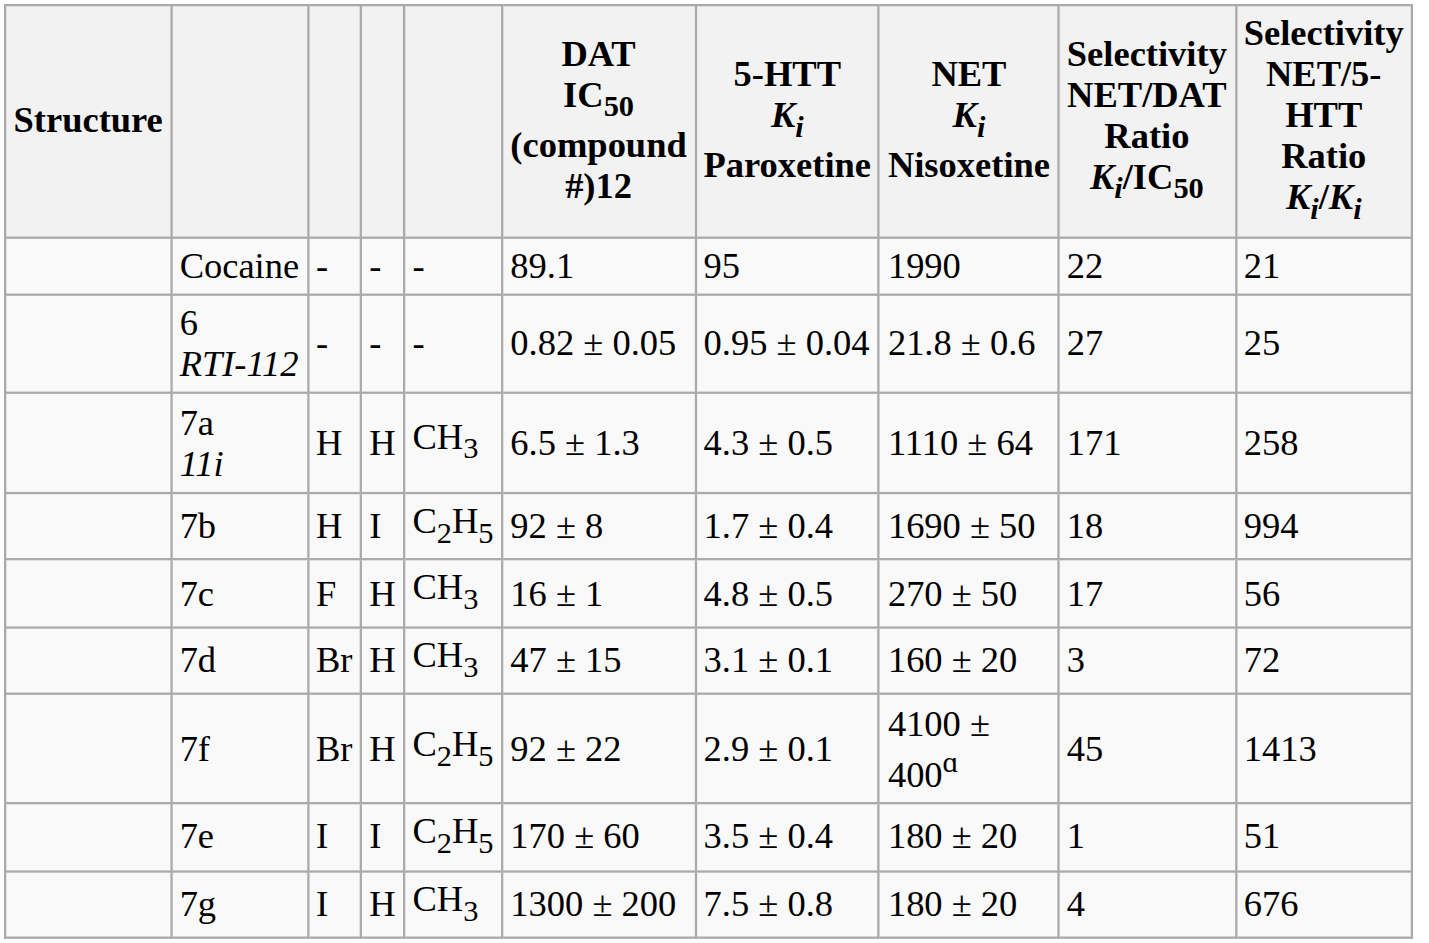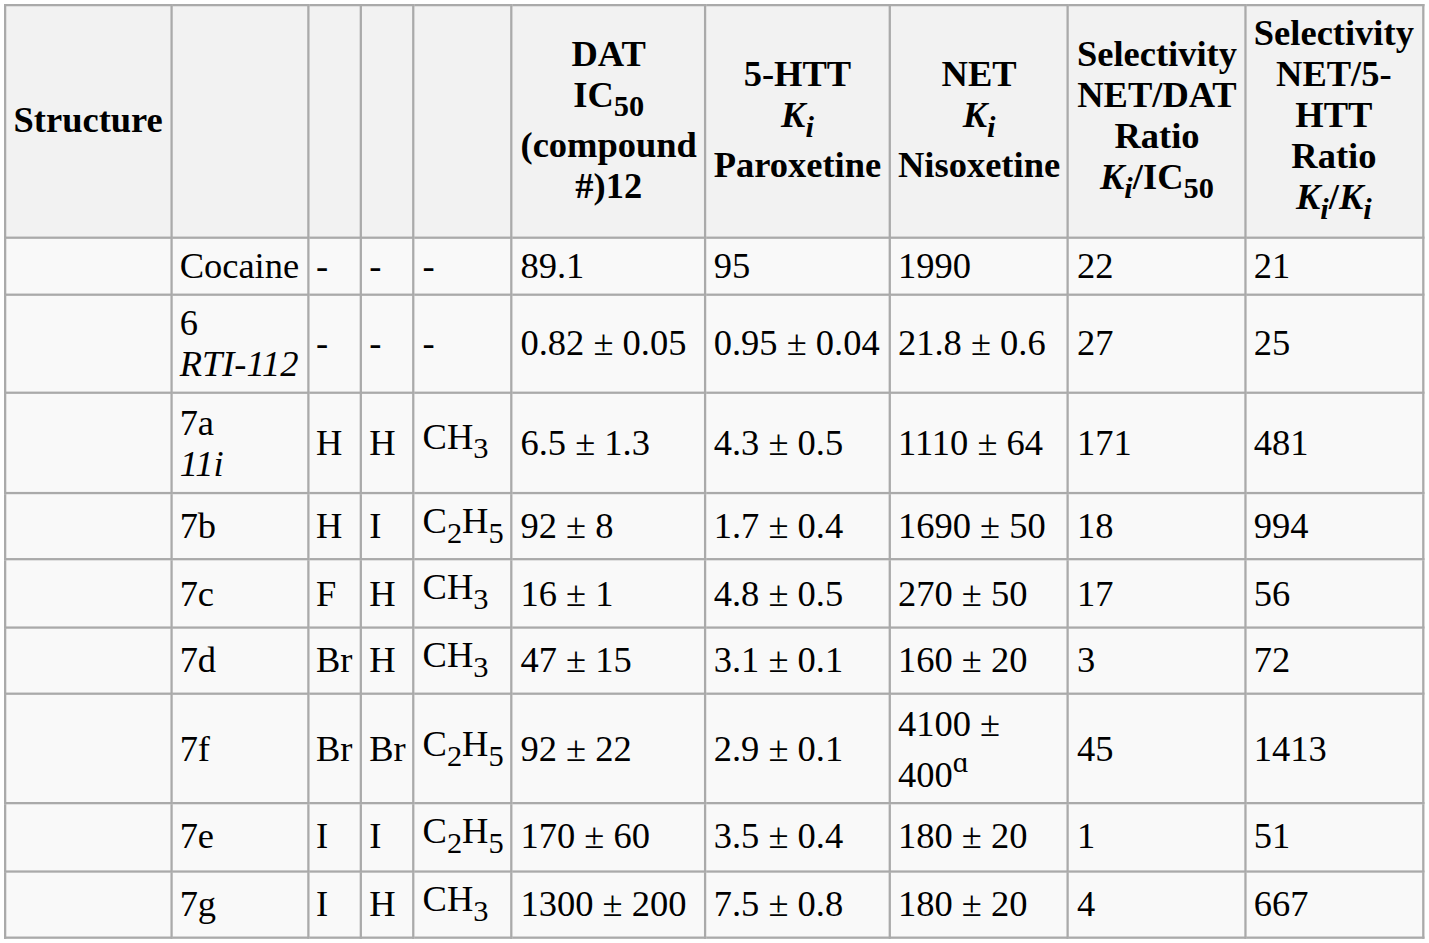7a 11i | Selectivity NET/5-HTT Ratio Ki/Ki: 258 -> 481
7f | column 4: H -> Br
7g | Selectivity NET/5-HTT Ratio Ki/Ki: 676 -> 667
